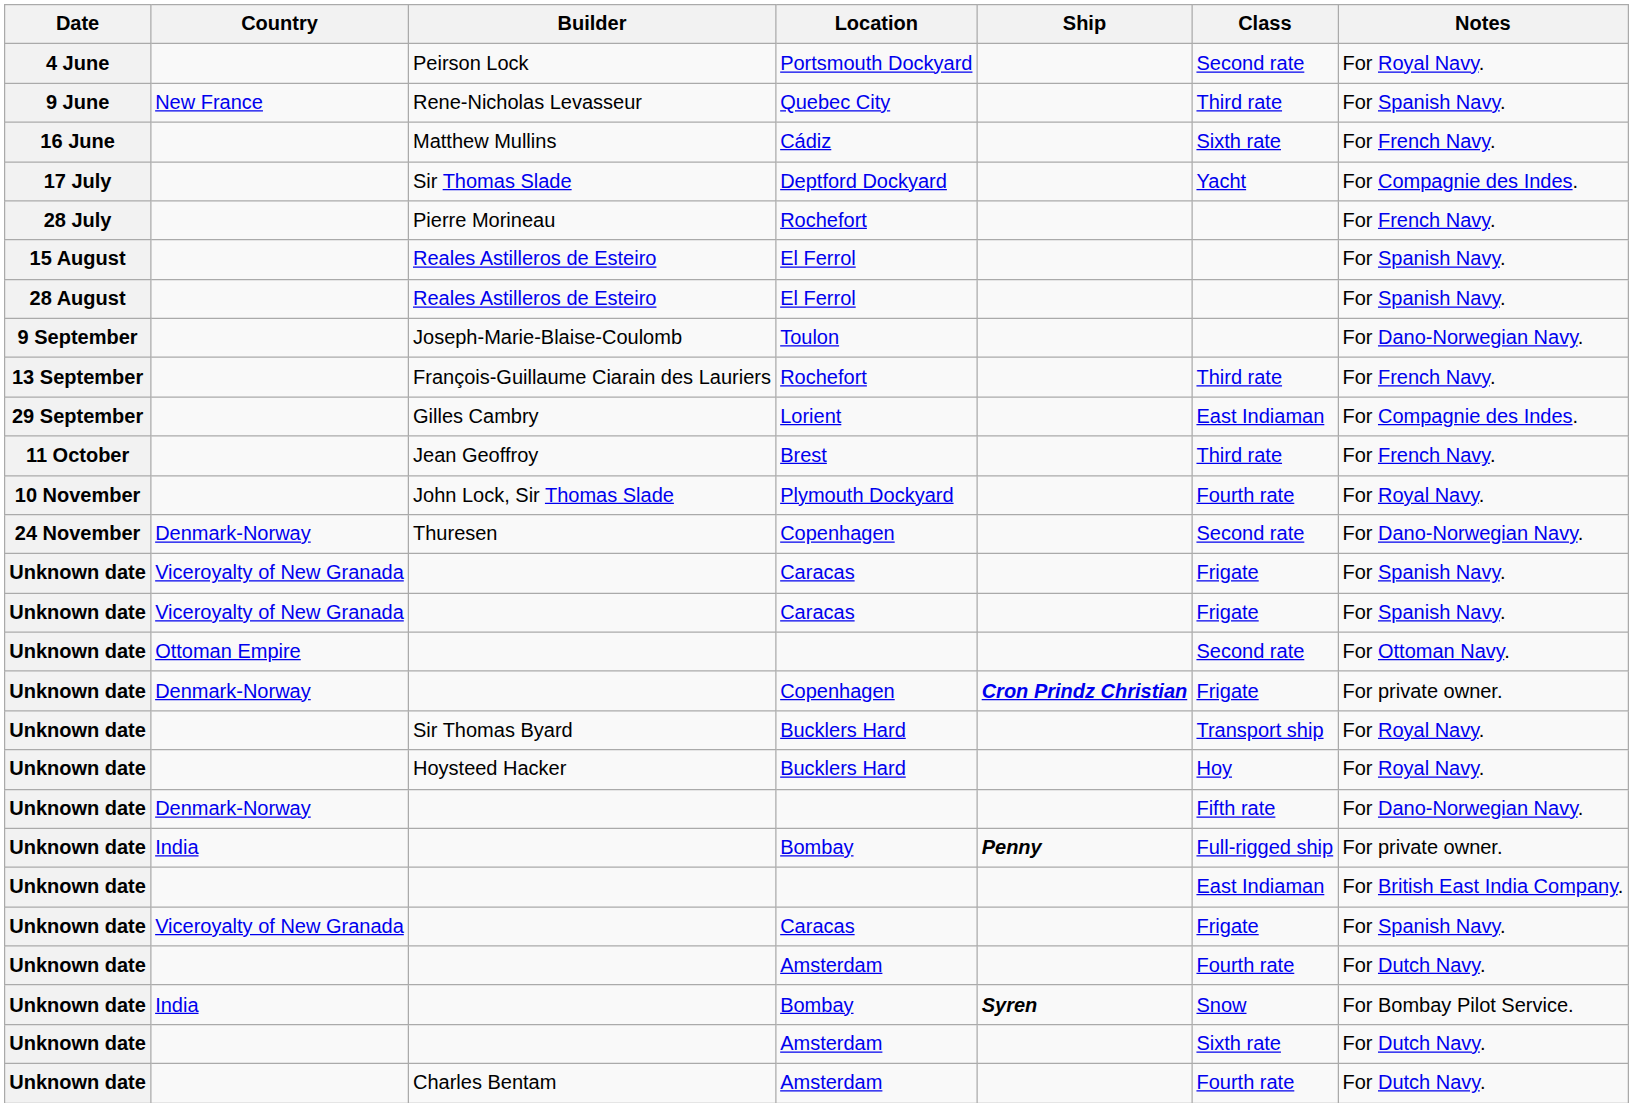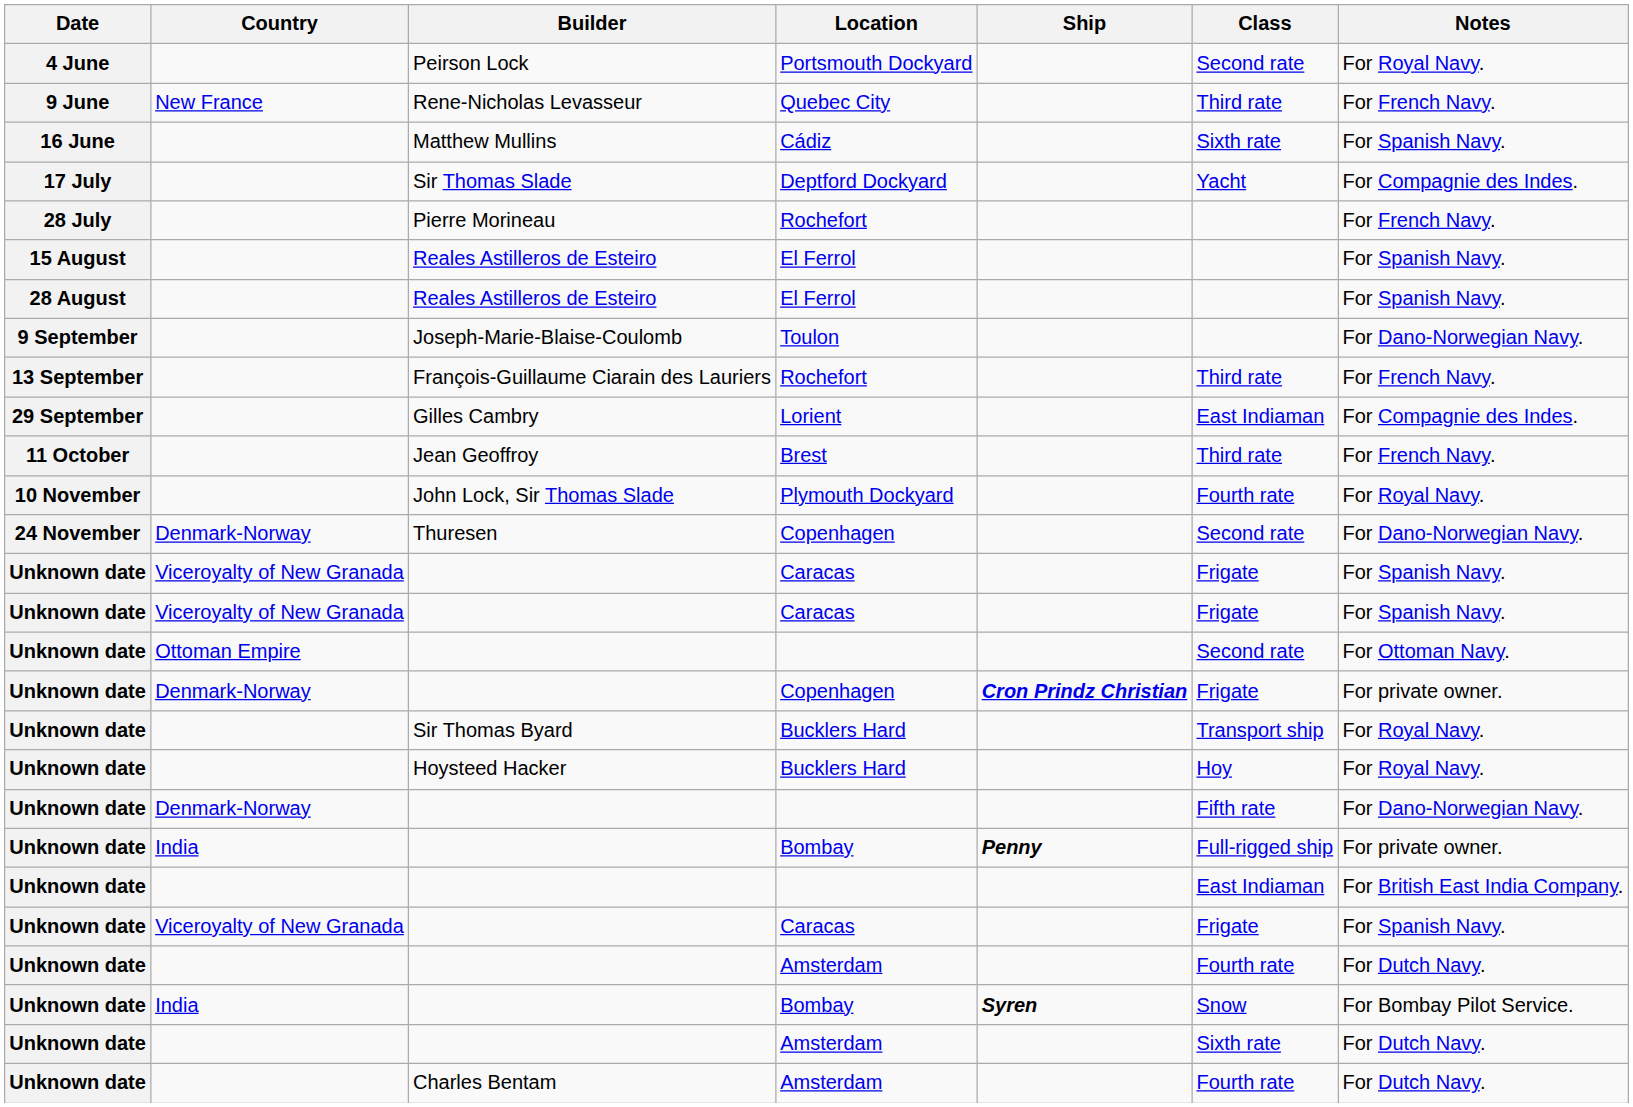Rene-Nicholas Levasseur | Notes: For Spanish Navy. -> For French Navy.
Matthew Mullins | Notes: For French Navy. -> For Spanish Navy.
